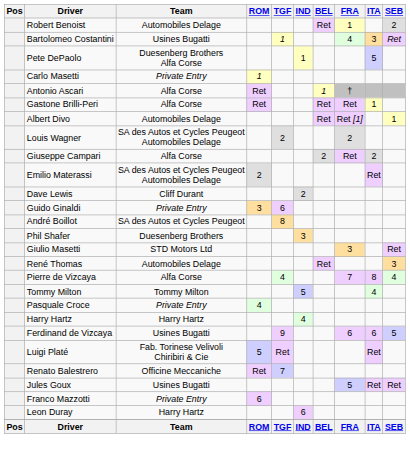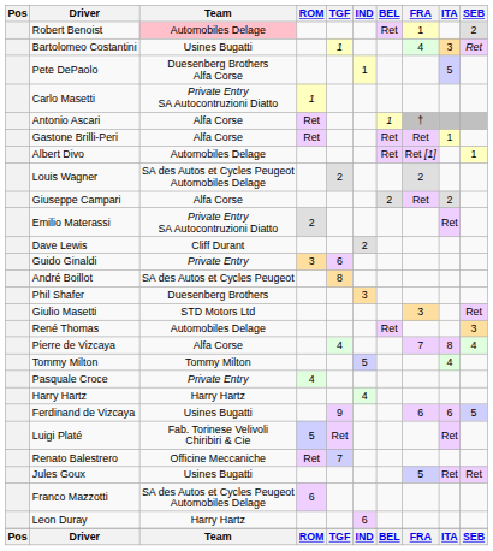Robert Benoist | Team: no background -> pink background
Carlo Masetti | Team: Private Entry -> Private Entry SA Autocontruzioni Diatto
Emilio Materassi | Team: SA des Autos et Cycles Peugeot Automobiles Delage -> Private Entry SA Autocontruzioni Diatto
Franco Mazzotti | Team: Private Entry -> SA des Autos et Cycles Peugeot Automobiles Delage
